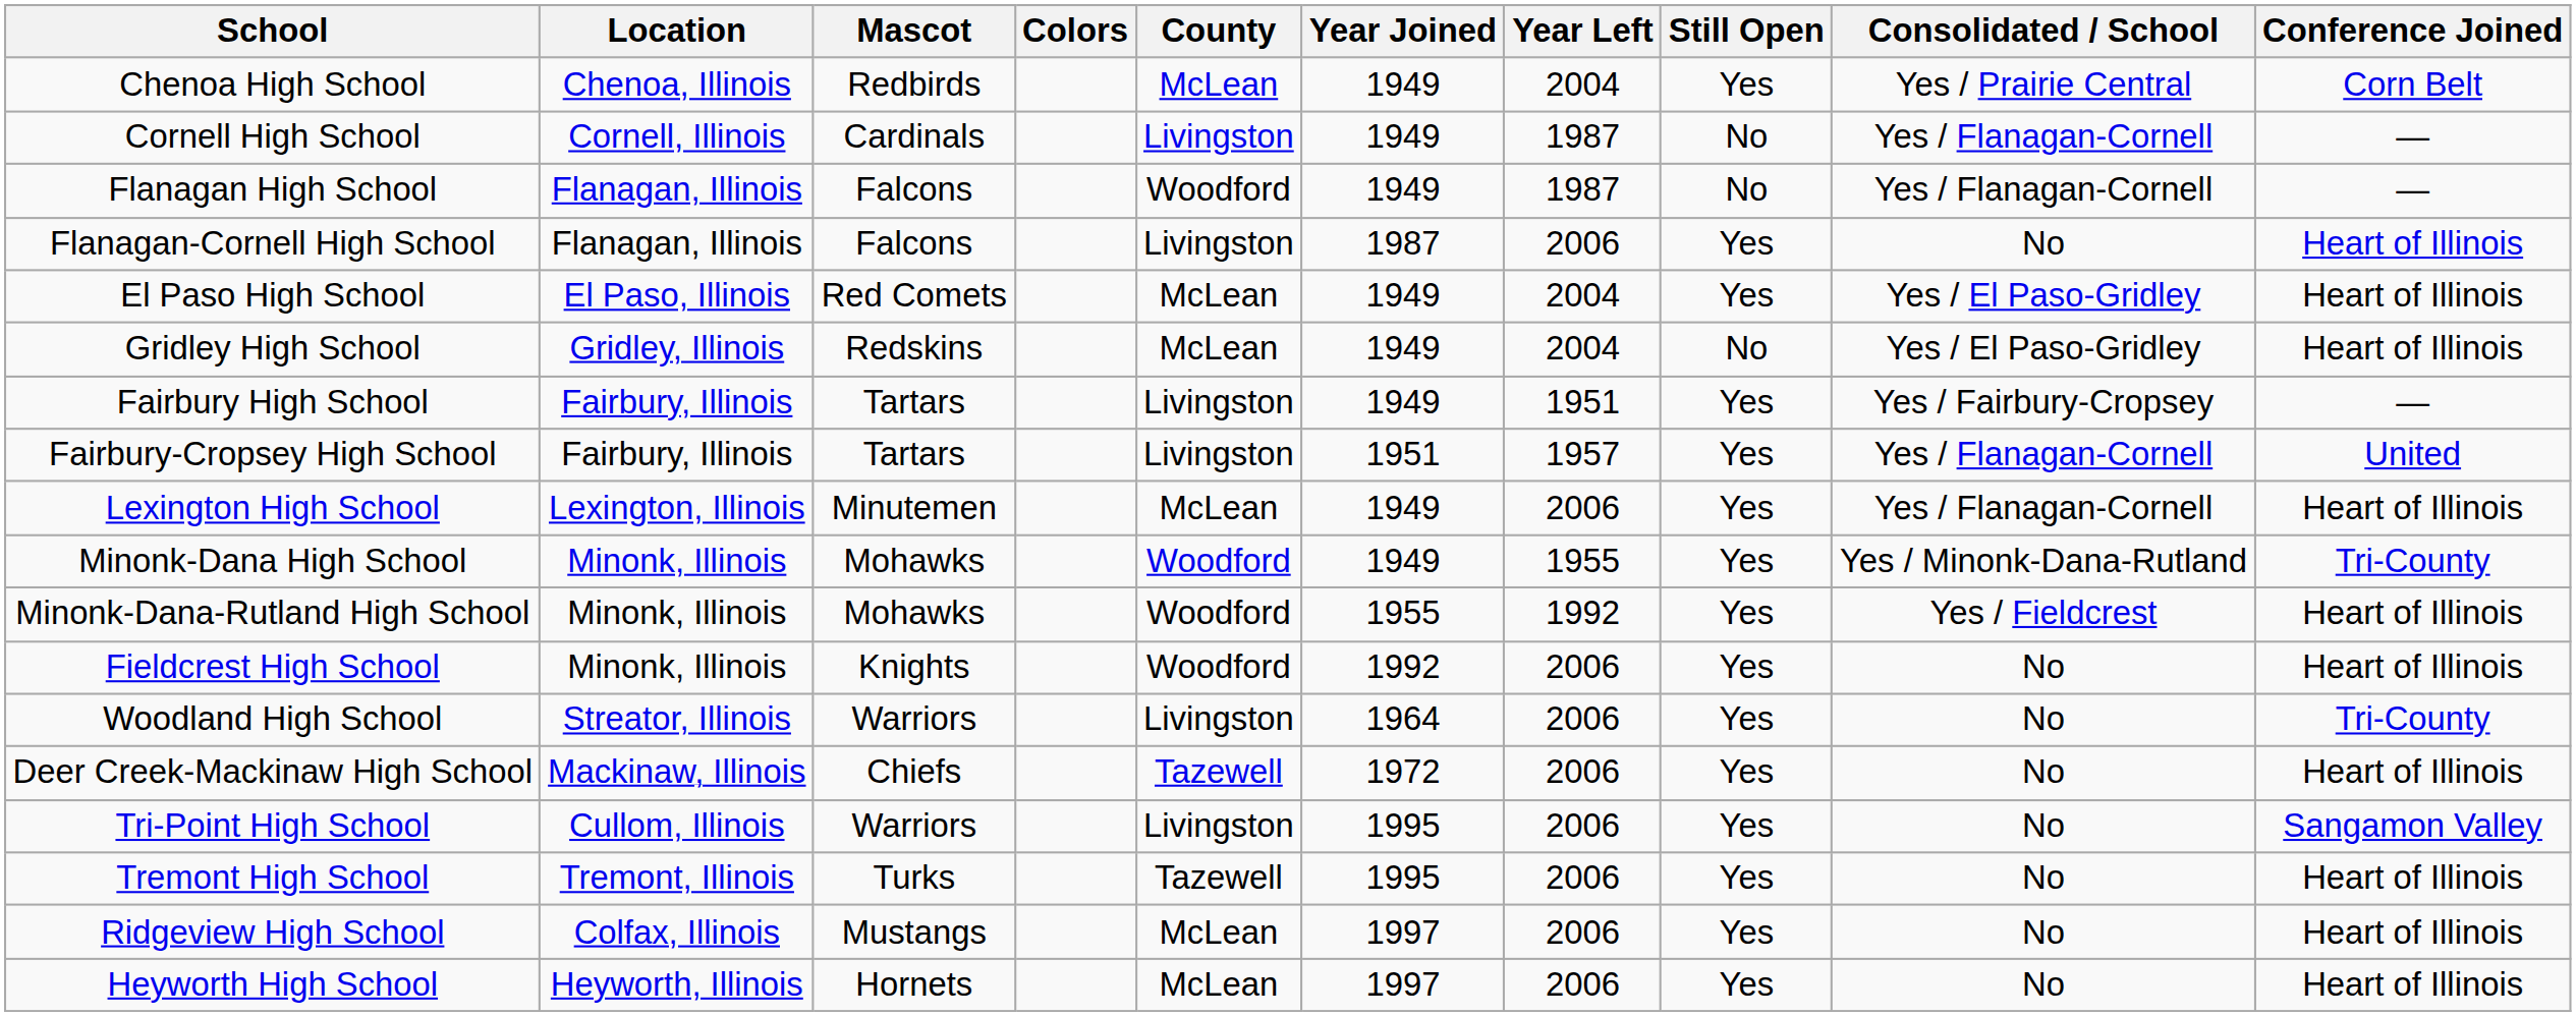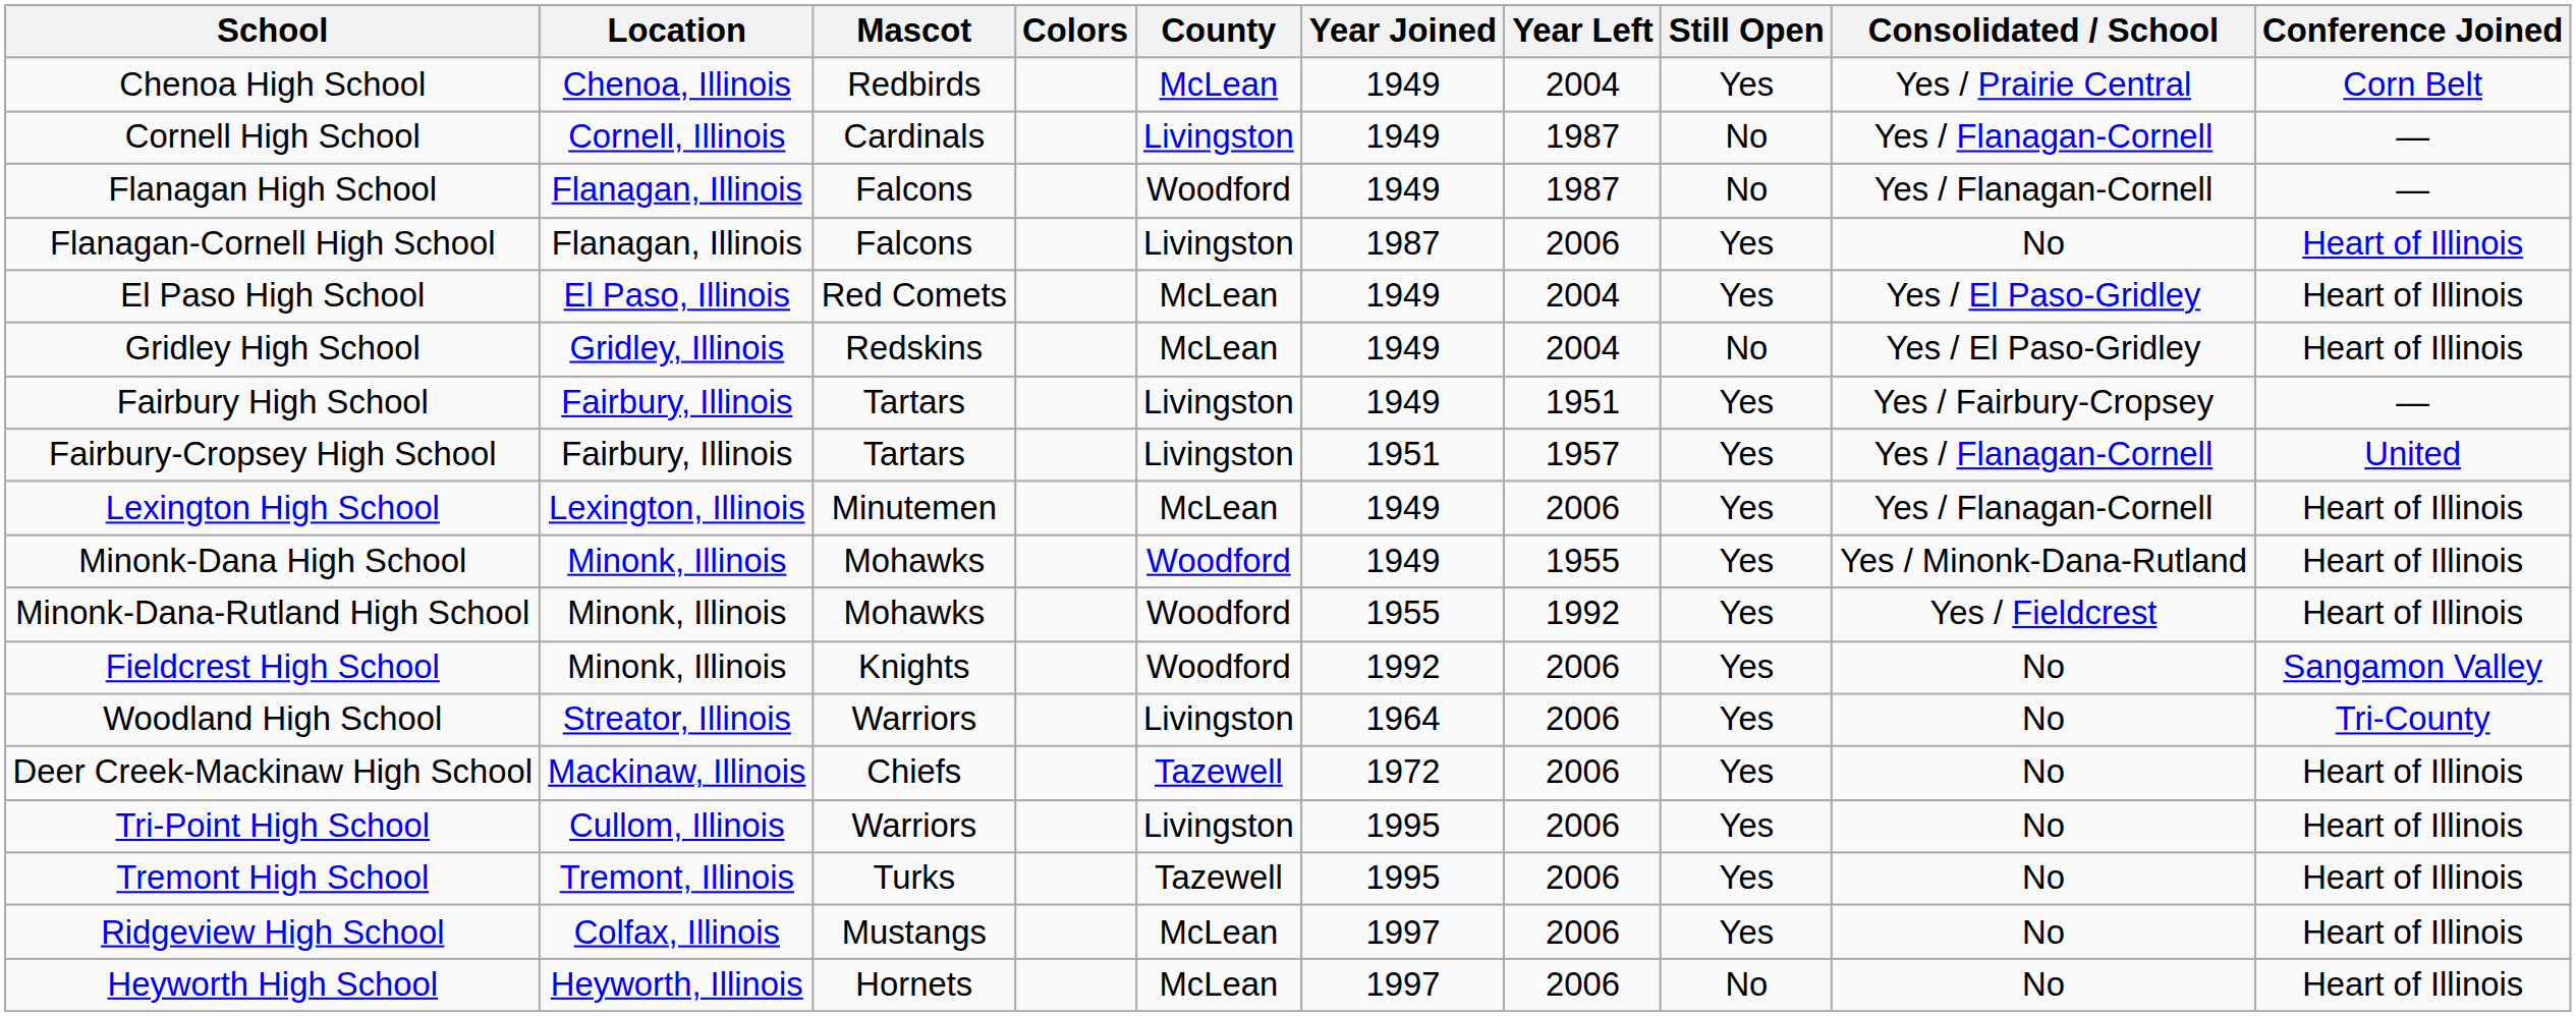Minonk-Dana High School | Conference Joined: Tri-County -> Heart of Illinois
Fieldcrest High School | Conference Joined: Heart of Illinois -> Sangamon Valley
Tri-Point High School | Conference Joined: Sangamon Valley -> Heart of Illinois
Heyworth High School | Still Open: Yes -> No
